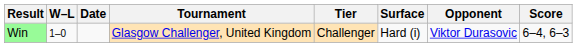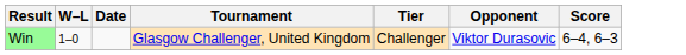- column: Surface | Hard (i)
